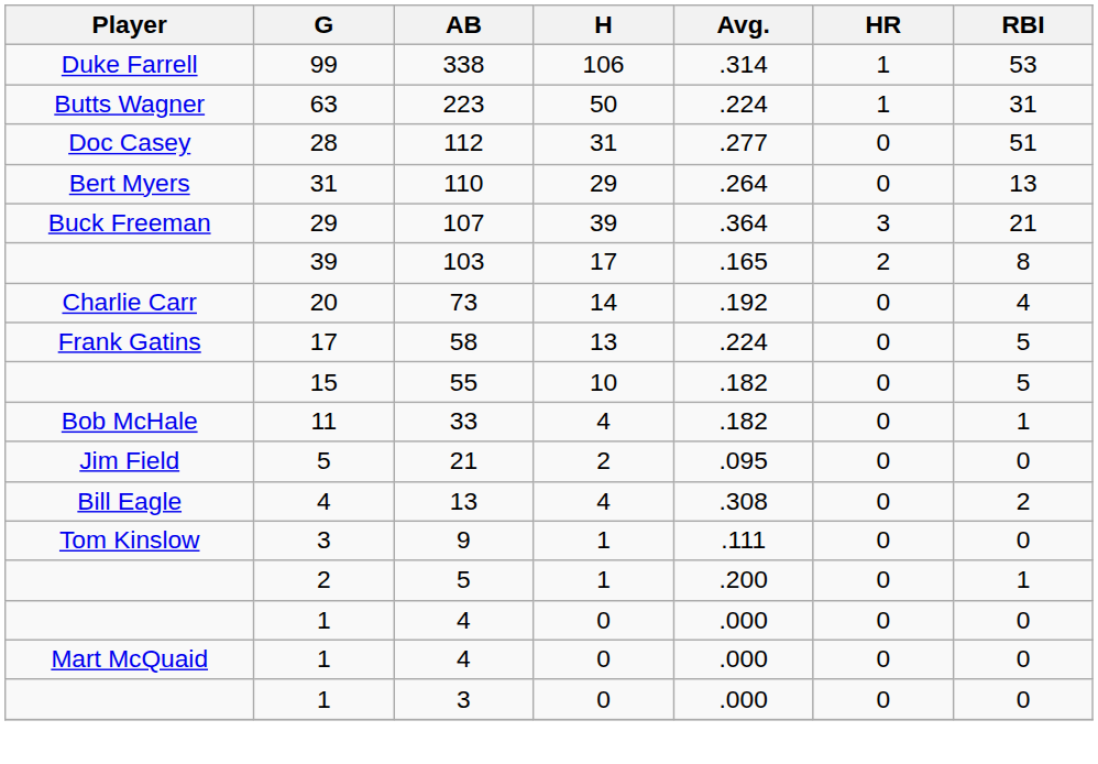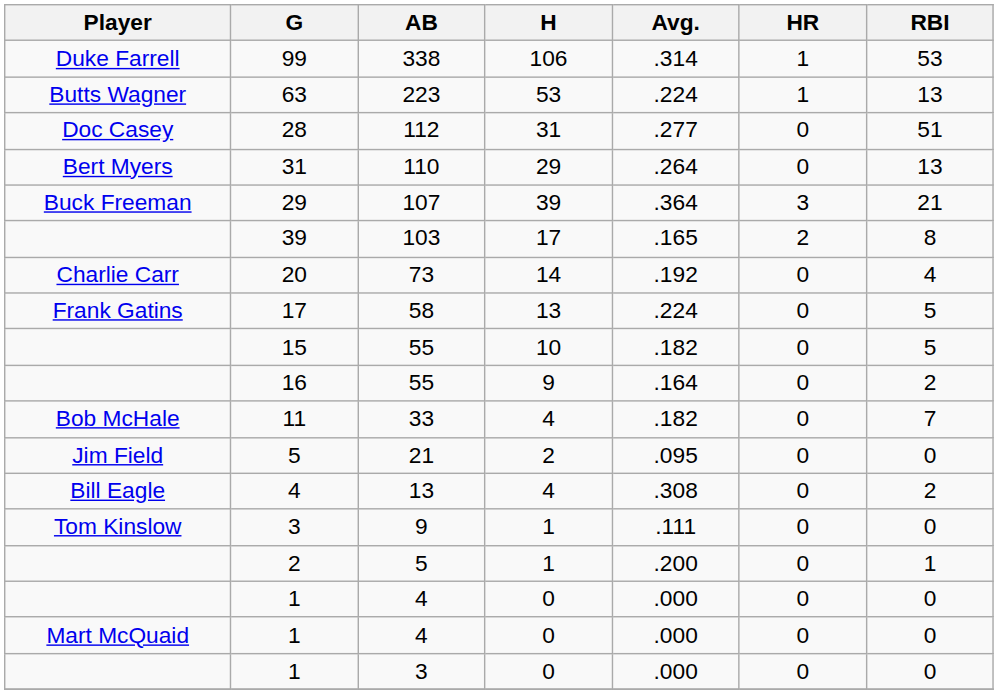63 | H: 50 -> 53
63 | RBI: 31 -> 13
+ row: 16 | 55 | 9 | .164 | 0 | 2
11 | RBI: 1 -> 7
